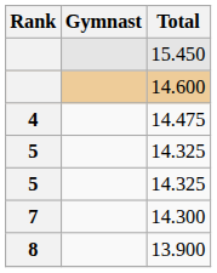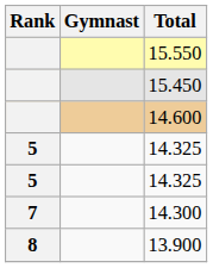+ row: 15.550
- row: 4 | 14.475
